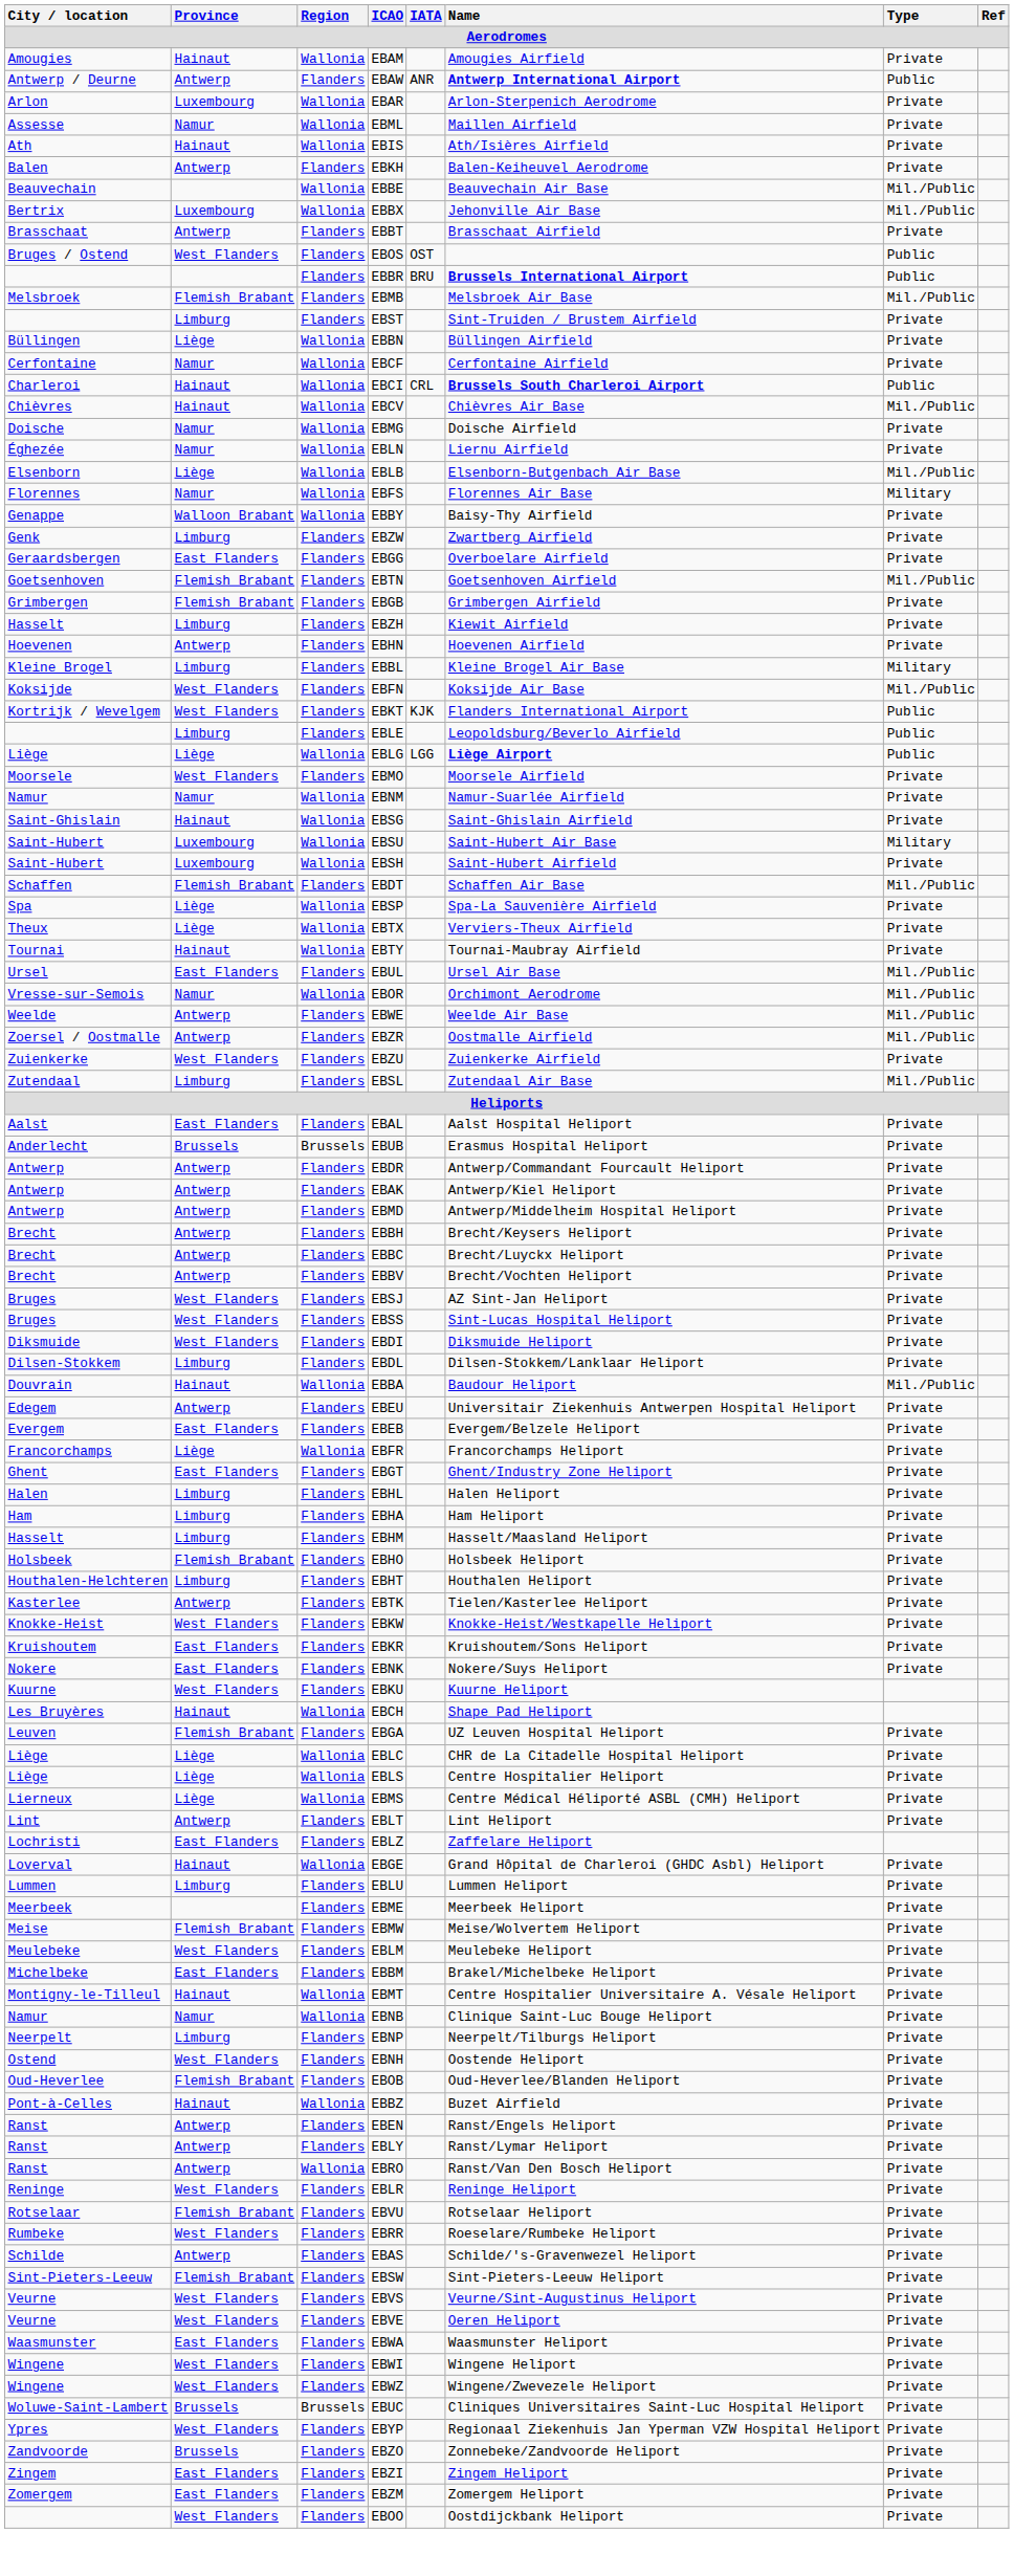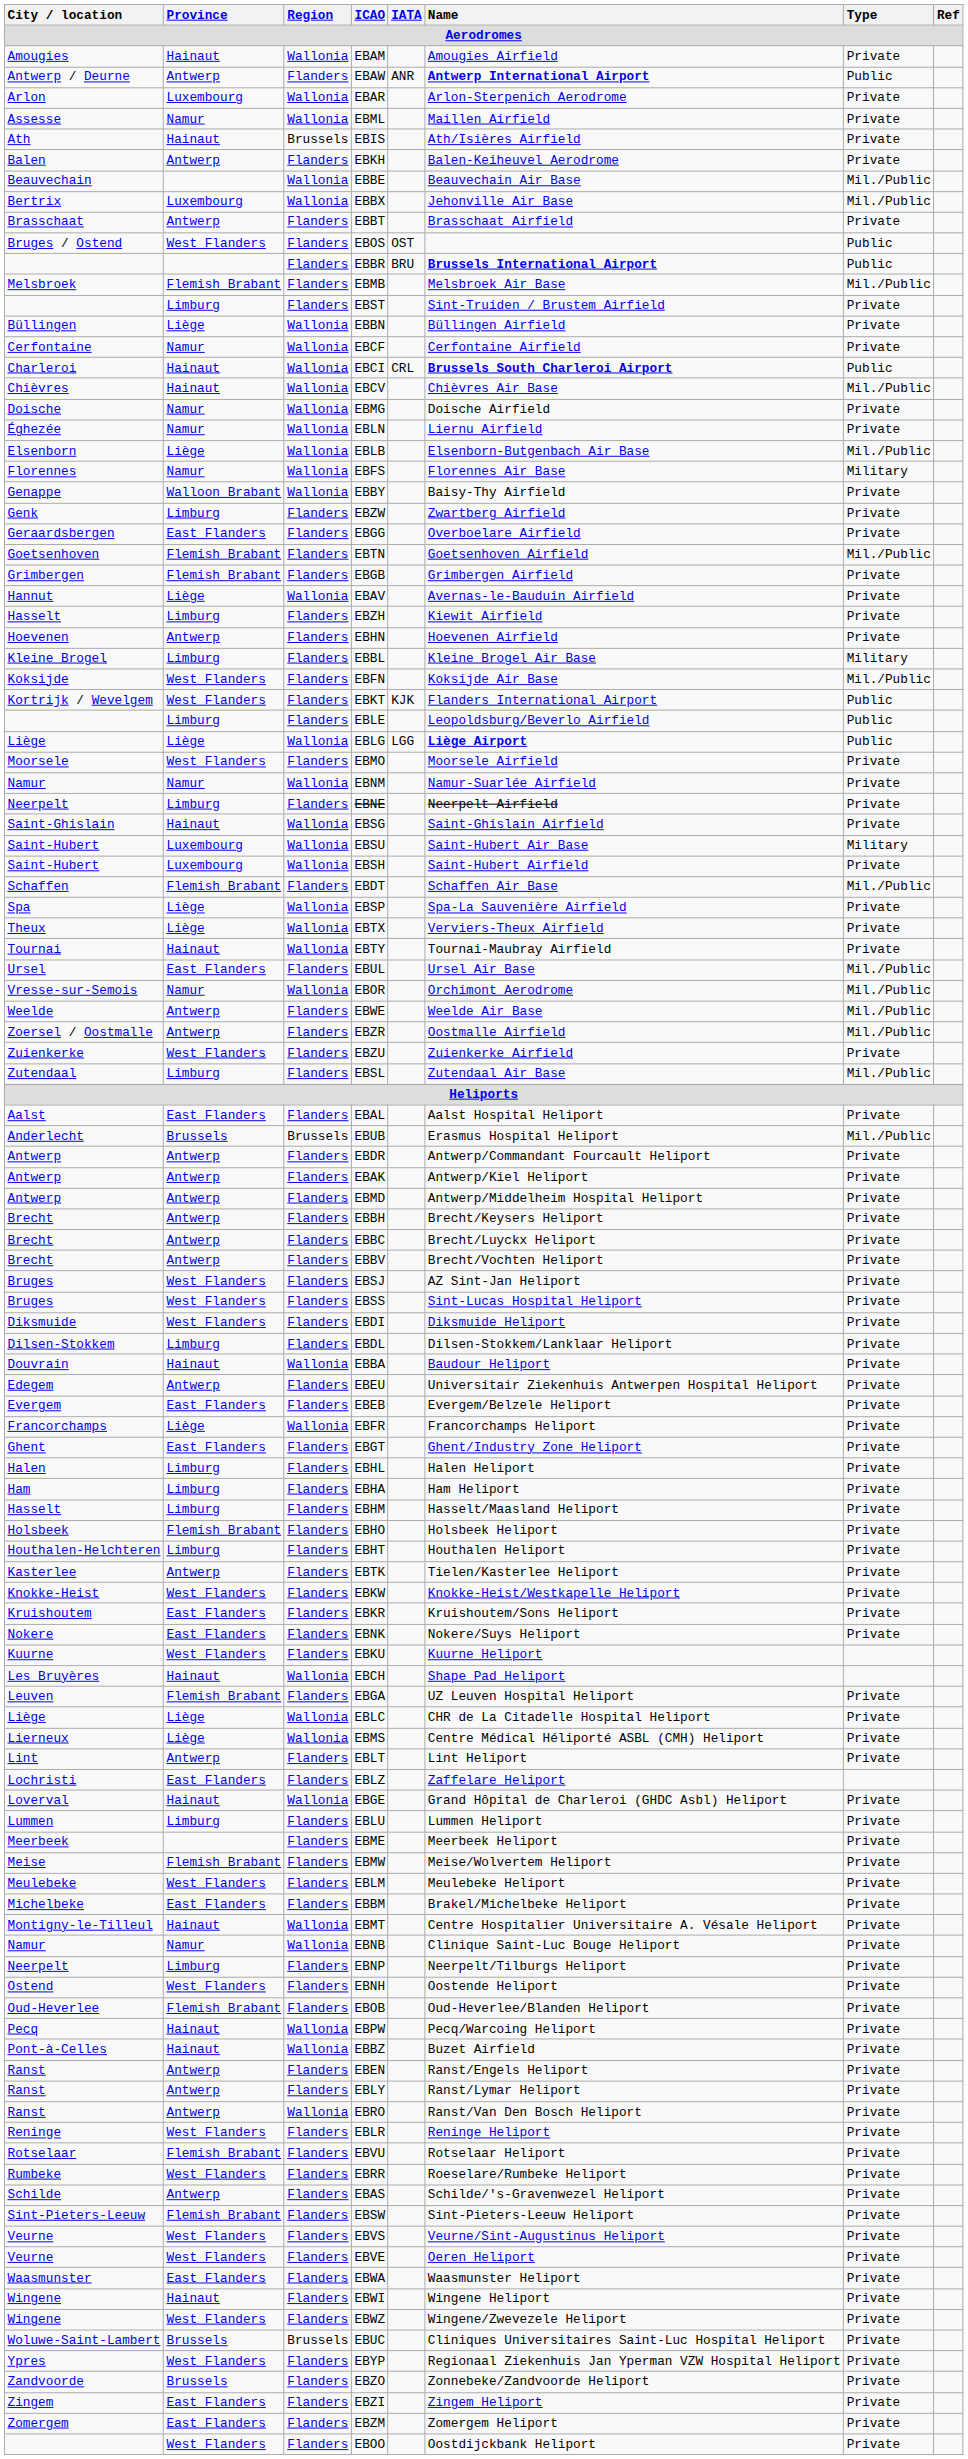EBIS | Region: Wallonia -> Brussels
+ row: Hannut | Liège | Wallonia | EBAV | Avernas-le-Bauduin Airfield | Private
+ row: Neerpelt | Limburg | Flanders | EBNE | Neerpelt Airfield | Private
EBUB | Type: Private -> Mil./Public
EBBA | Type: Mil./Public -> Private
- row: Liège | Liège | Wallonia | EBLS | Centre Hospitalier Heliport | Private
+ row: Pecq | Hainaut | Wallonia | EBPW | Pecq/Warcoing Heliport | Private
EBWI | Province: West Flanders -> Hainaut
